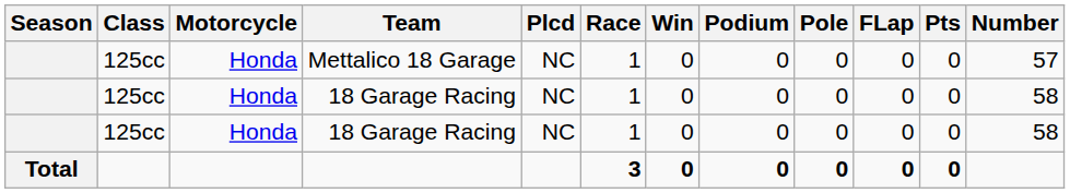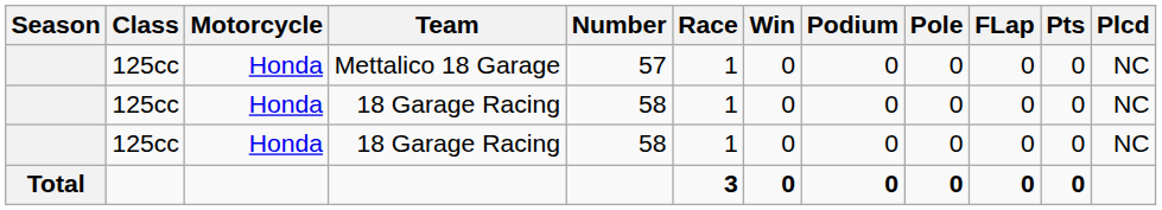columns swapped: Number <-> Plcd
